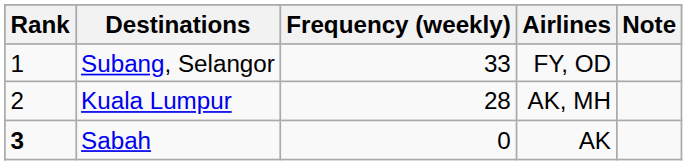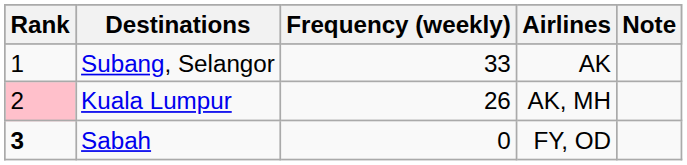Subang, Selangor | Airlines: FY, OD -> AK
Kuala Lumpur | Rank: no background -> pink background
Kuala Lumpur | Frequency (weekly): 28 -> 26
Sabah | Airlines: AK -> FY, OD
